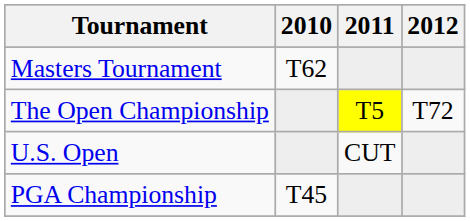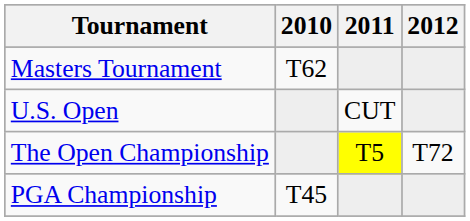rows swapped: U.S. Open <-> The Open Championship
